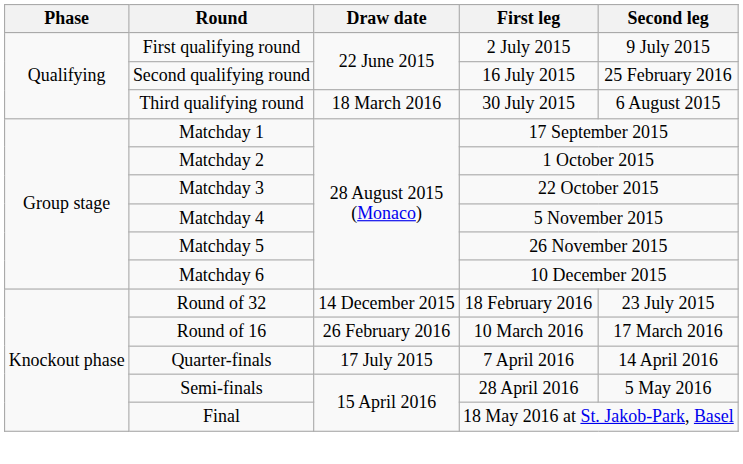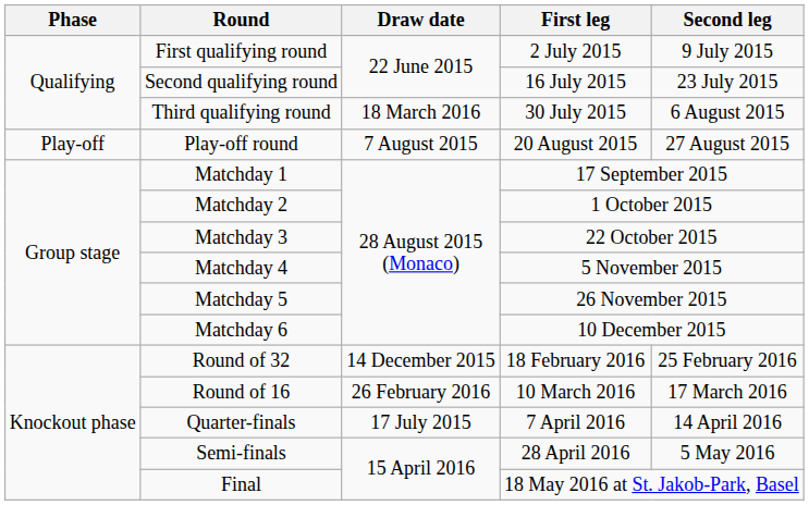Second qualifying round | Second leg: 25 February 2016 -> 23 July 2015
+ row: Play-off | Play-off round | 7 August 2015 | 20 August 2015 | 27 August 2015
Round of 32 | Second leg: 23 July 2015 -> 25 February 2016
